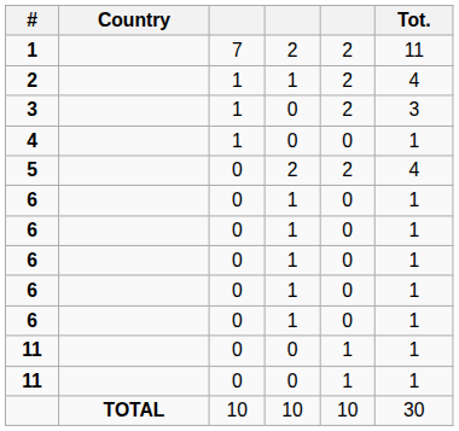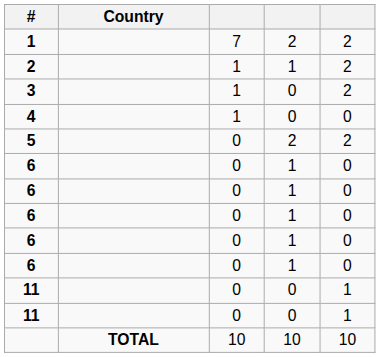- column: Tot. | 11 | 4 | 3 | 1 | 4 | 1 | 1 | 1 | 1 | 1 | 1 | 1 | 30
